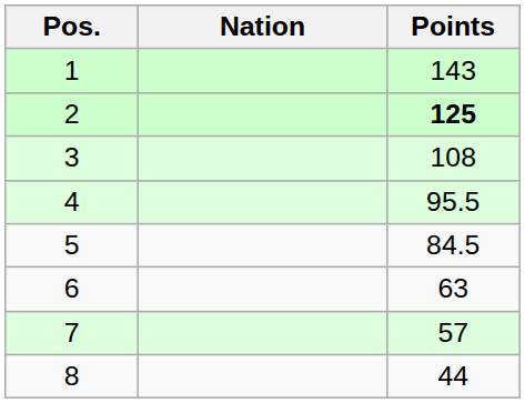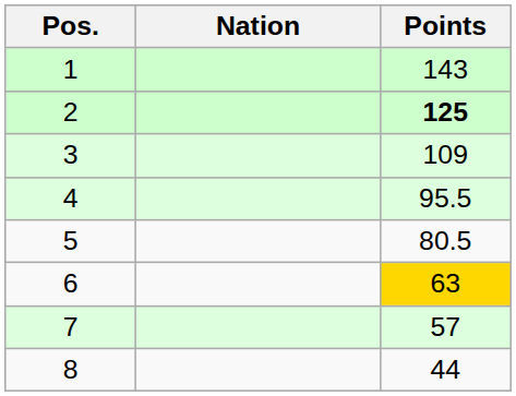3 | Points: 108 -> 109
5 | Points: 84.5 -> 80.5
6 | Points: no background -> gold background
